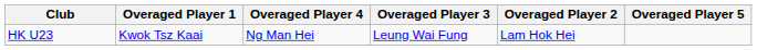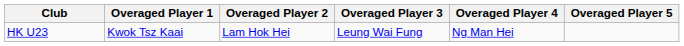columns swapped: Overaged Player 2 <-> Overaged Player 4
